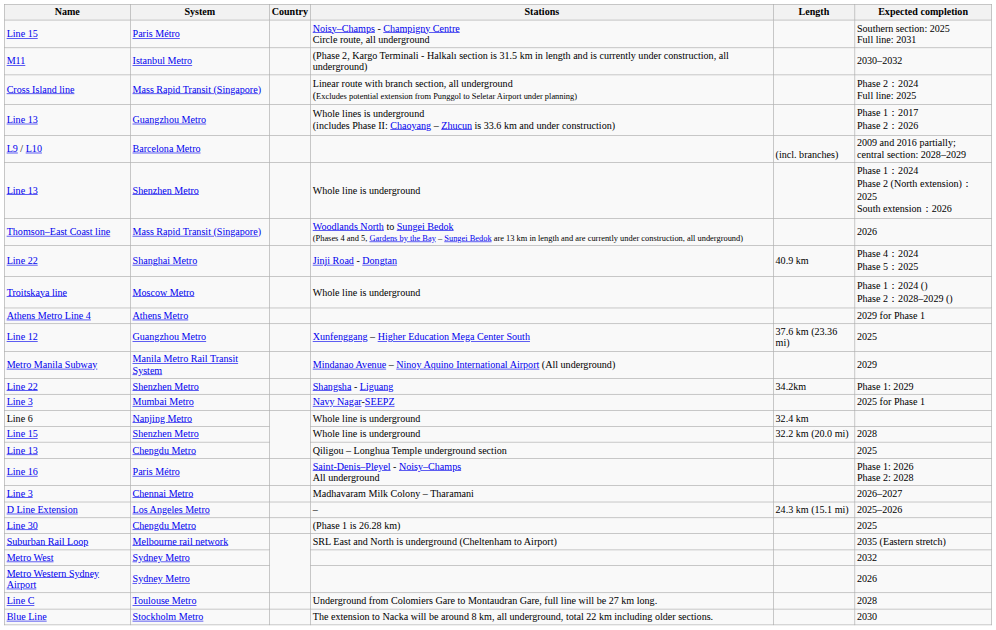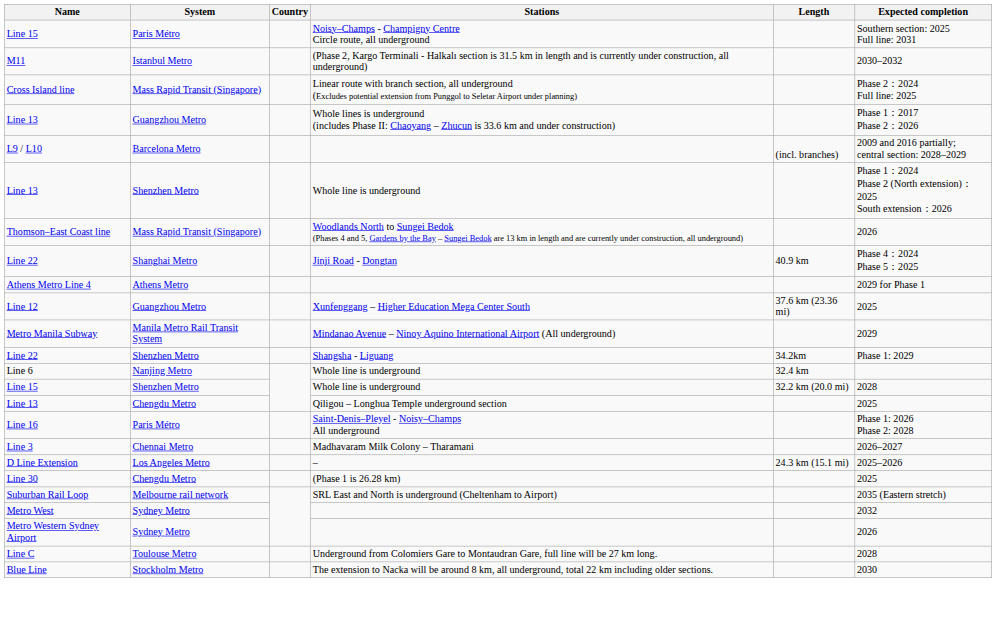- row: Troitskaya line | Moscow Metro | Whole line is underground | Phase 1：2024 () Phase 2：2028–2029 ()
- row: Line 3 | Mumbai Metro | Navy Nagar-SEEPZ | 2025 for Phase 1
